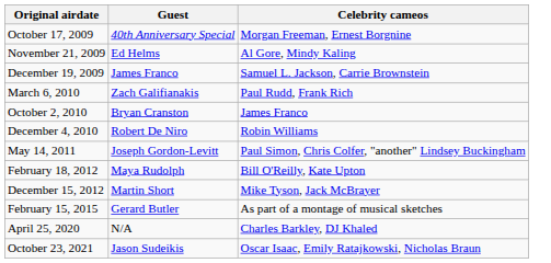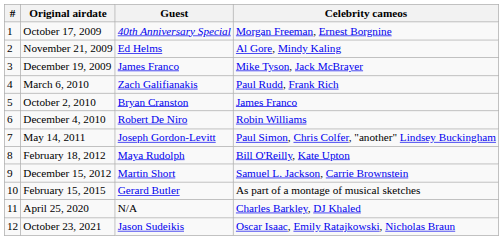+ column: # | 1 | 2 | 3 | 4 | 5 | 6 | 7 | 8 | 9 | 10 | 11 | 12
December 19, 2009 | Celebrity cameos: Samuel L. Jackson, Carrie Brownstein -> Mike Tyson, Jack McBrayer
December 15, 2012 | Celebrity cameos: Mike Tyson, Jack McBrayer -> Samuel L. Jackson, Carrie Brownstein
